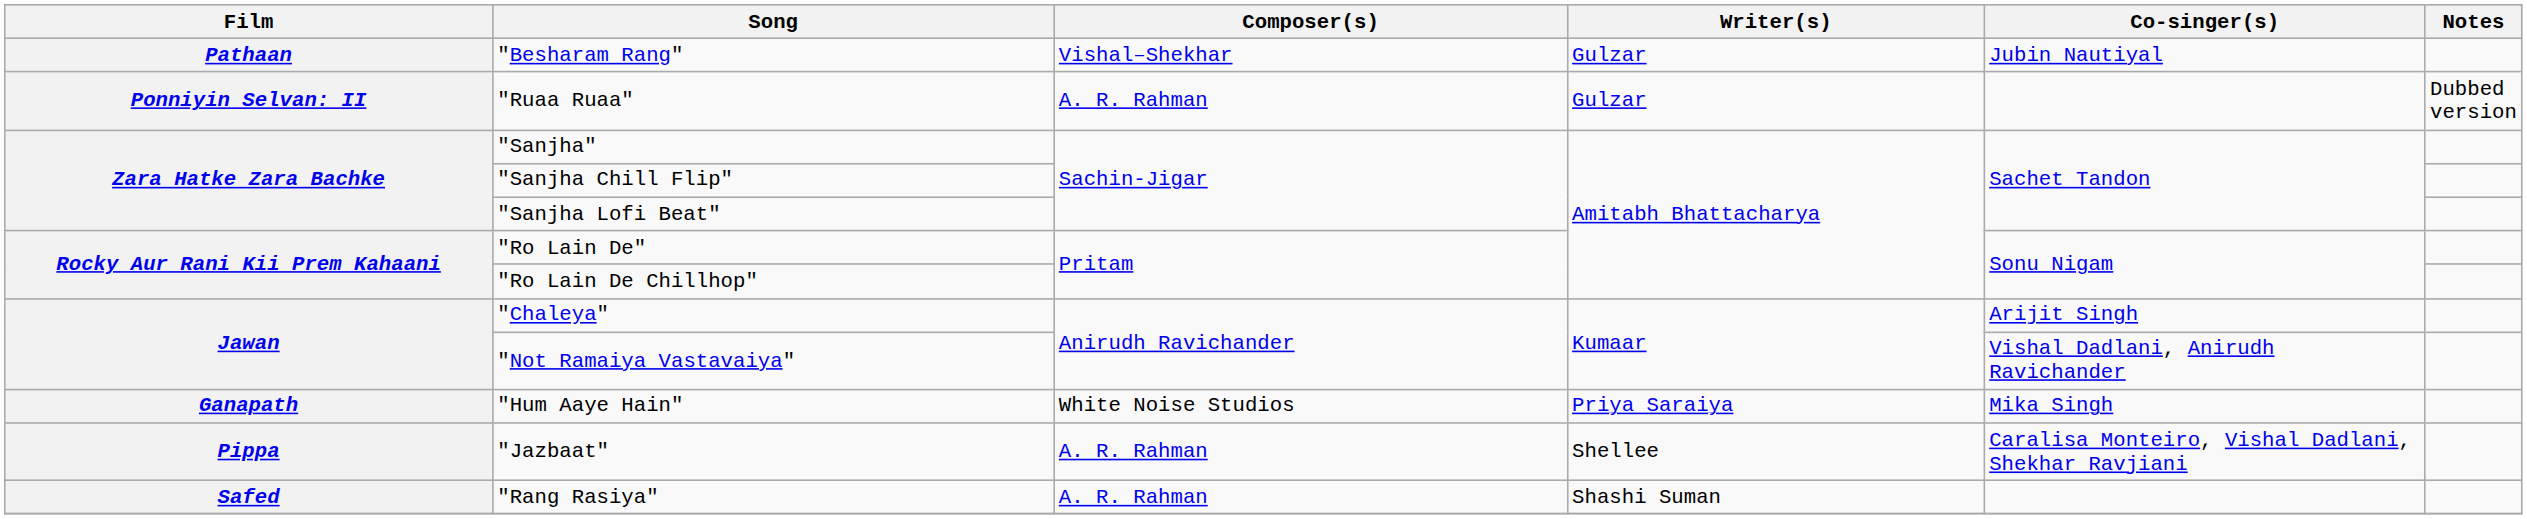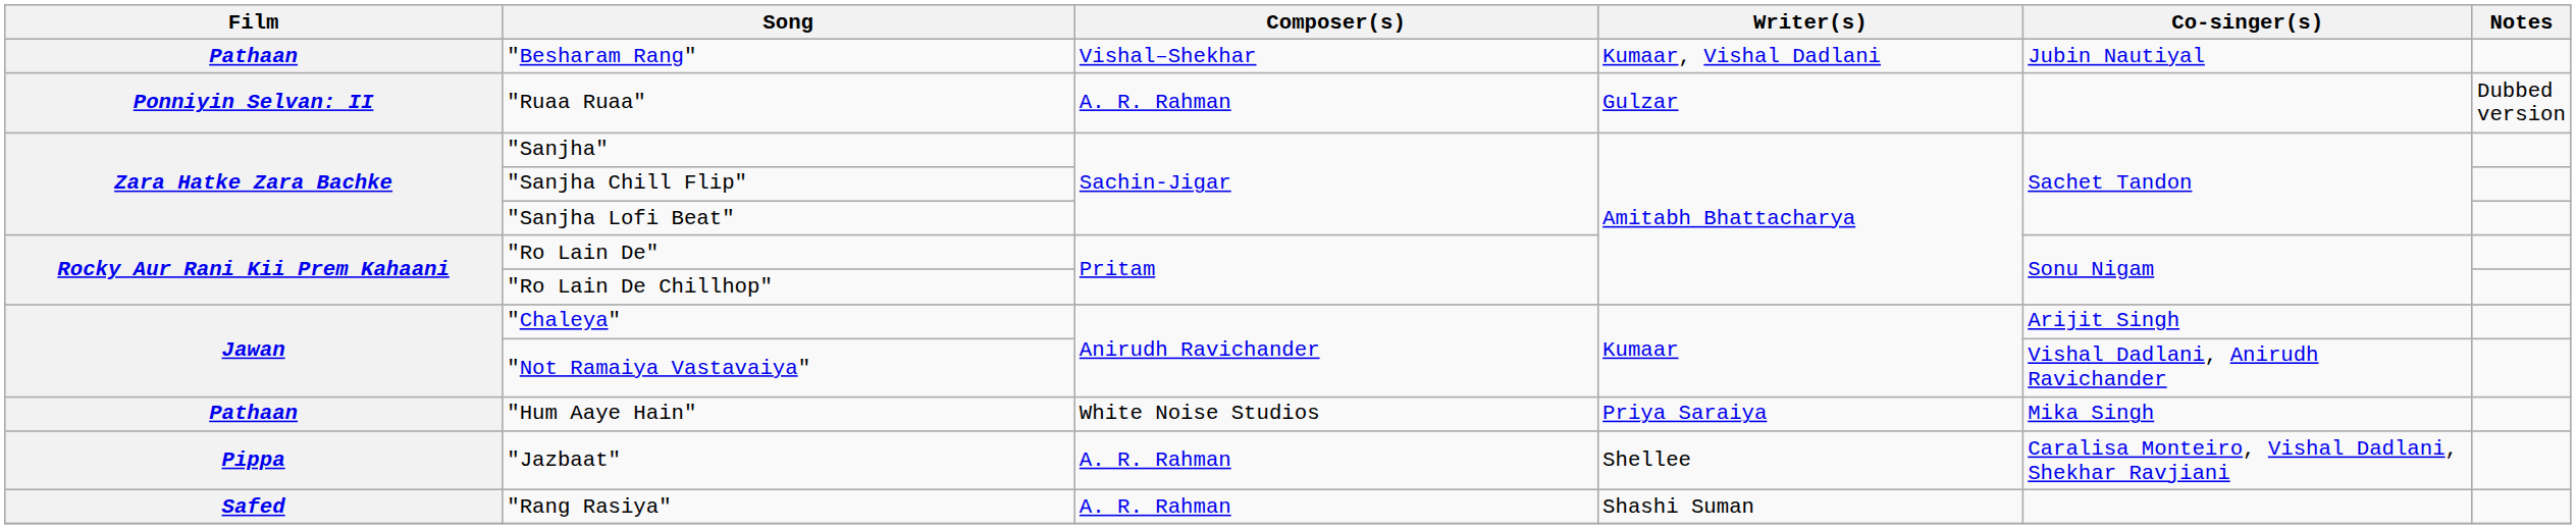"Besharam Rang" | Writer(s): Gulzar -> Kumaar, Vishal Dadlani
"Hum Aaye Hain" | Film: Ganapath -> Pathaan
